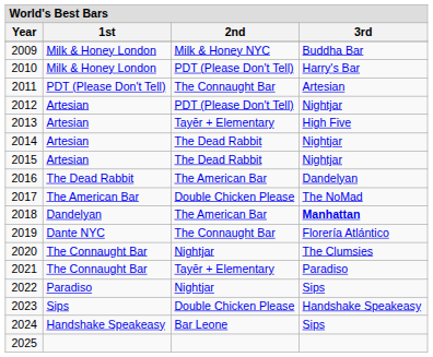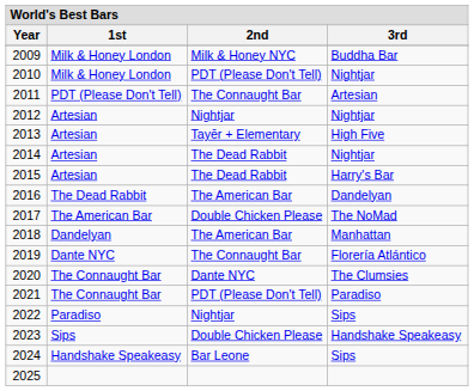2010 | 3rd: Harry's Bar -> Nightjar
2012 | 2nd: PDT (Please Don't Tell) -> Nightjar
2015 | 3rd: Nightjar -> Harry's Bar
2018 | 3rd: bold -> normal
2020 | 2nd: Nightjar -> Dante NYC
2021 | 2nd: Tayēr + Elementary -> PDT (Please Don't Tell)
